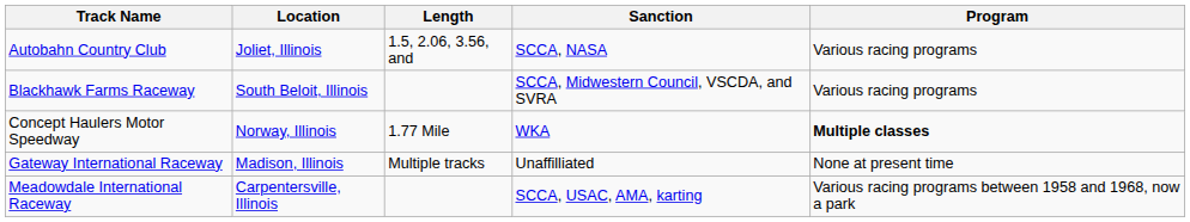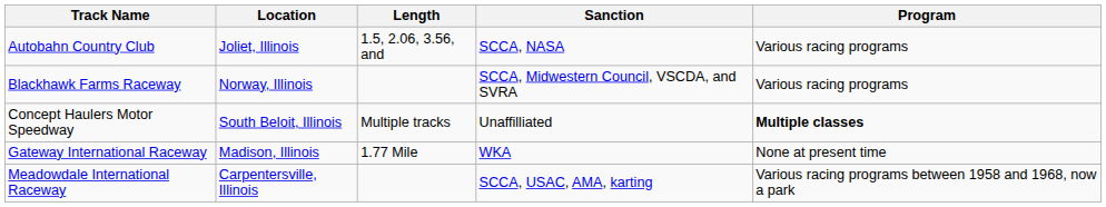Blackhawk Farms Raceway | Location: South Beloit, Illinois -> Norway, Illinois
Concept Haulers Motor Speedway | Location: Norway, Illinois -> South Beloit, Illinois
Concept Haulers Motor Speedway | Length: 1.77 Mile -> Multiple tracks
Concept Haulers Motor Speedway | Sanction: WKA -> Unaffilliated
Gateway International Raceway | Length: Multiple tracks -> 1.77 Mile
Gateway International Raceway | Sanction: Unaffilliated -> WKA
